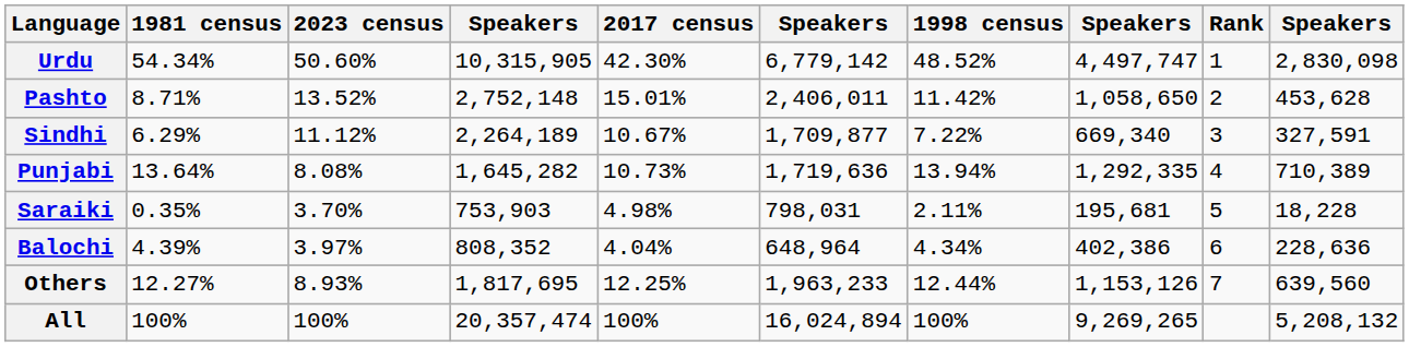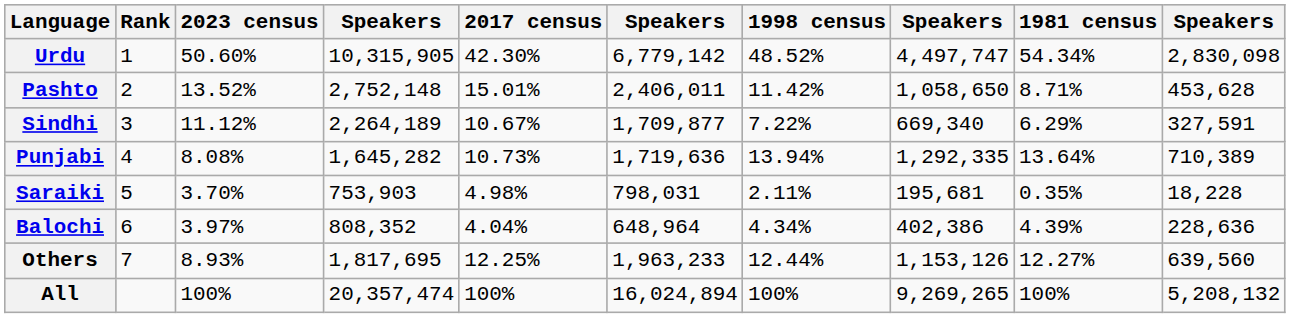columns swapped: Rank <-> 1981 census
